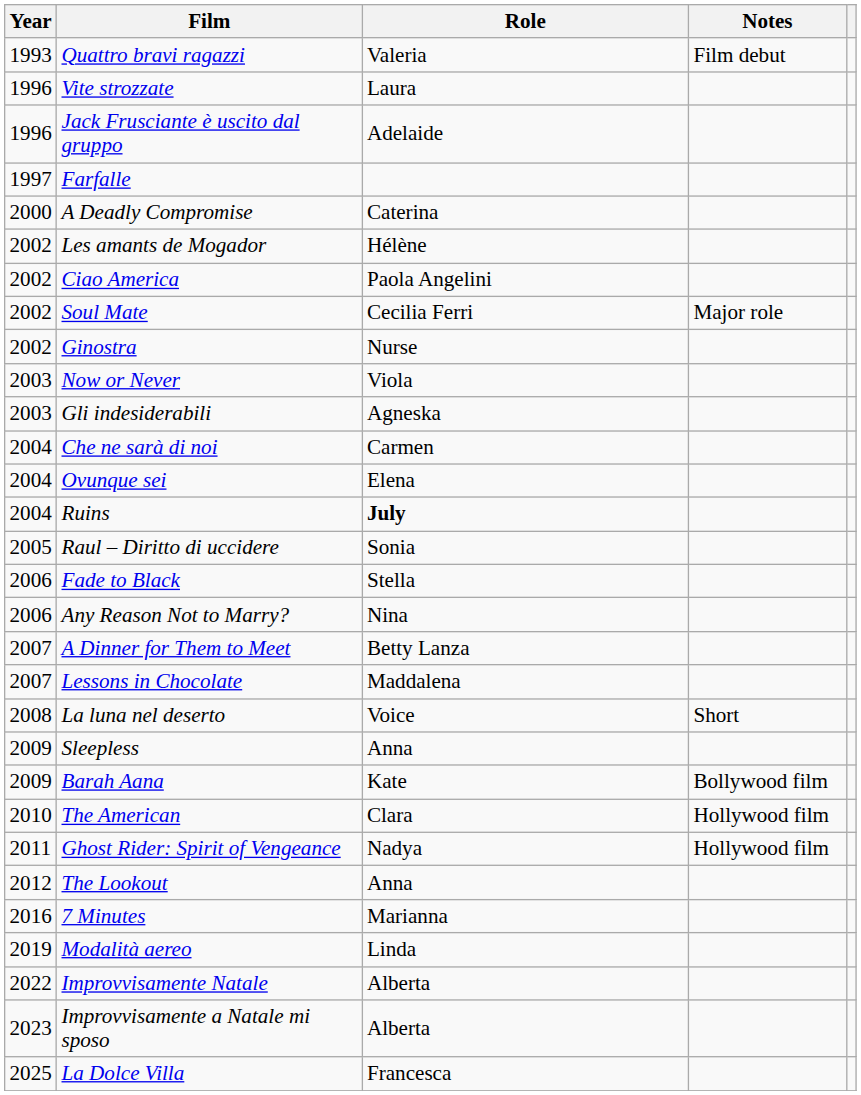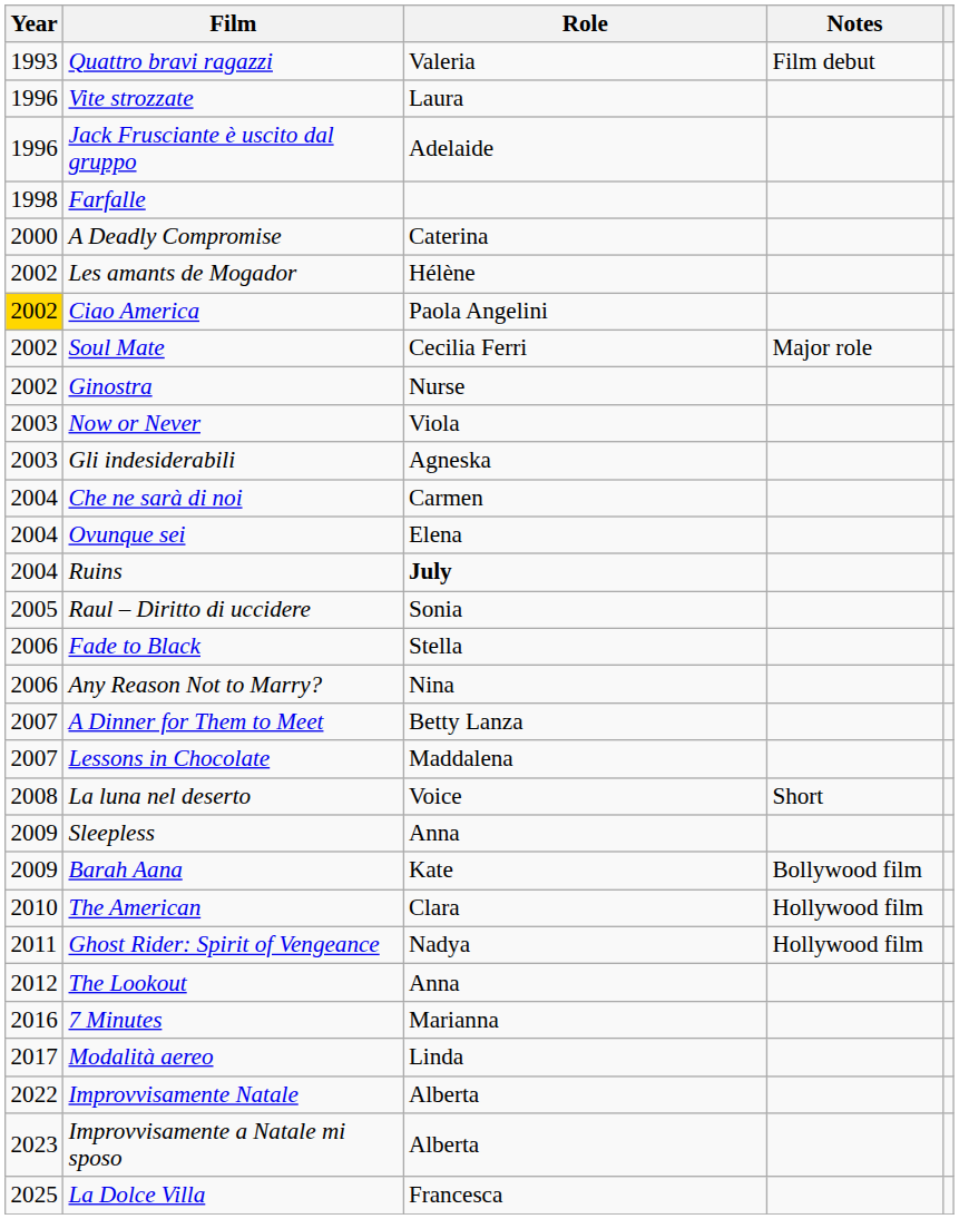Farfalle | Year: 1997 -> 1998
Ciao America | Year: no background -> gold background
Modalità aereo | Year: 2019 -> 2017
